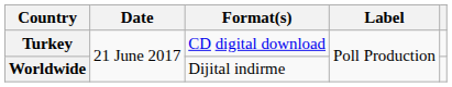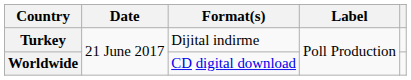Turkey | Format(s): CD digital download -> Dijital indirme
Worldwide | Format(s): Dijital indirme -> CD digital download
